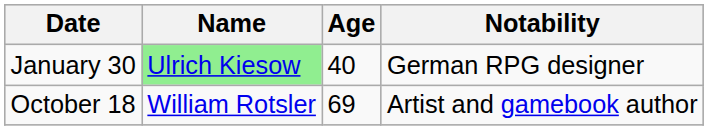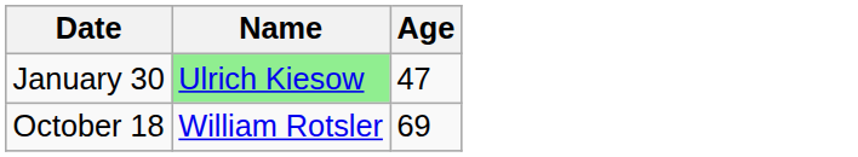- column: Notability | German RPG designer | Artist and gamebook author
January 30 | Age: 40 -> 47
